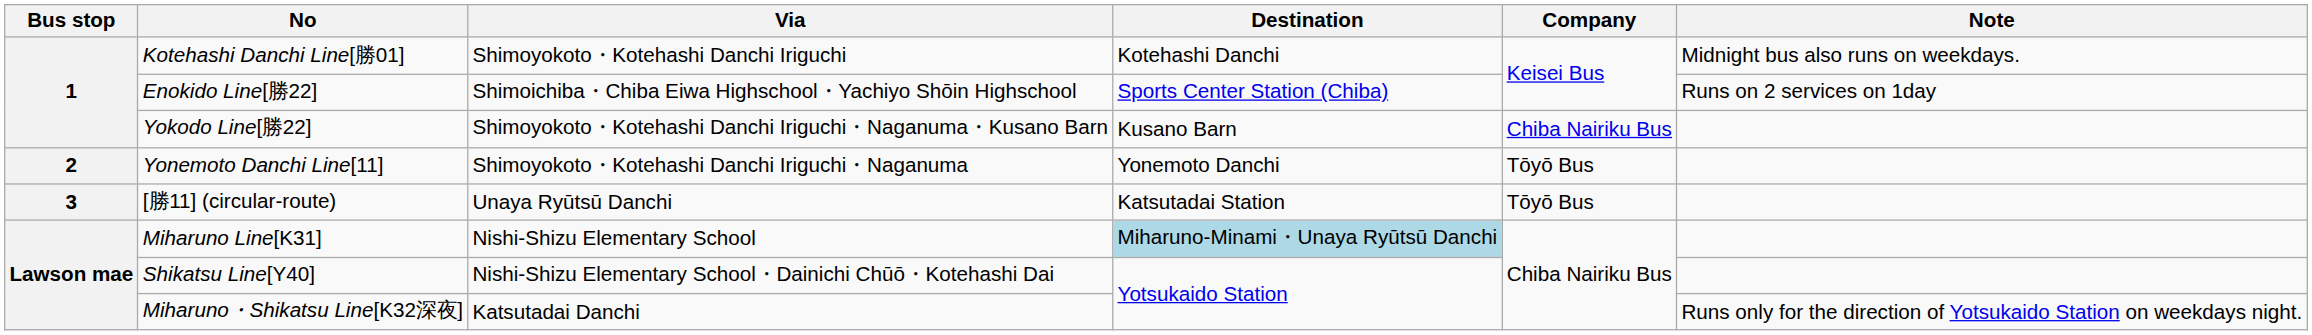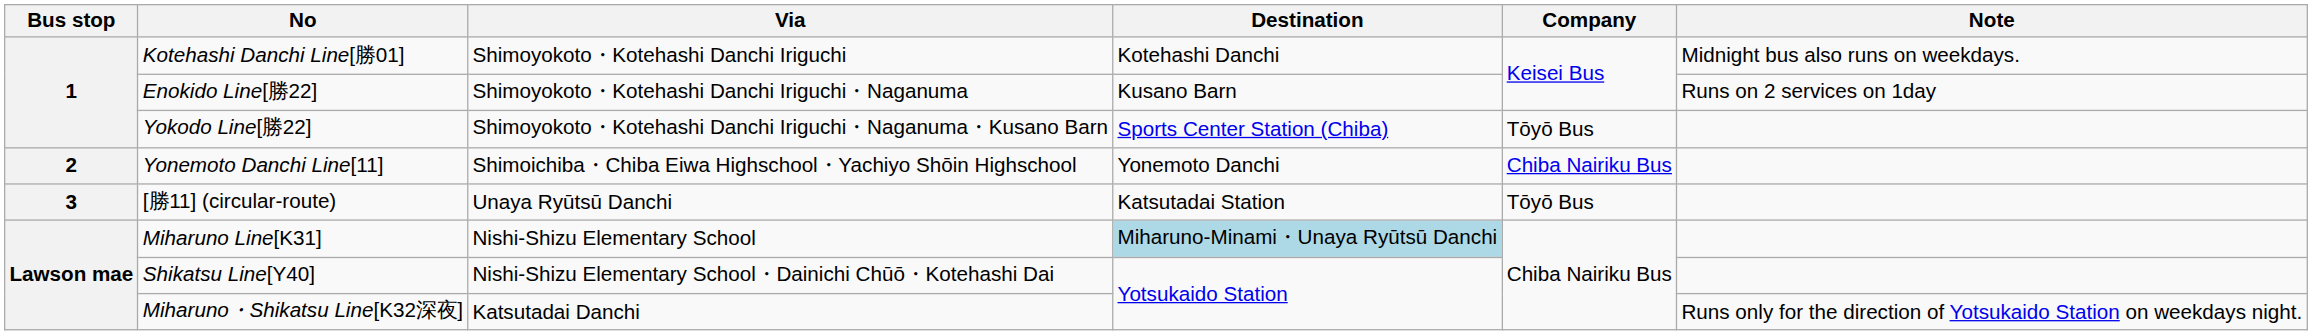Enokido Line[勝22] | Via: Shimoichiba・Chiba Eiwa Highschool・Yachiyo Shōin Highschool -> Shimoyokoto・Kotehashi Danchi Iriguchi・Naganuma
Enokido Line[勝22] | Destination: Sports Center Station (Chiba) -> Kusano Barn
Yokodo Line[勝22] | Destination: Kusano Barn -> Sports Center Station (Chiba)
Yokodo Line[勝22] | Company: Chiba Nairiku Bus -> Tōyō Bus
Yonemoto Danchi Line[11] | Via: Shimoyokoto・Kotehashi Danchi Iriguchi・Naganuma -> Shimoichiba・Chiba Eiwa Highschool・Yachiyo Shōin Highschool
Yonemoto Danchi Line[11] | Company: Tōyō Bus -> Chiba Nairiku Bus
